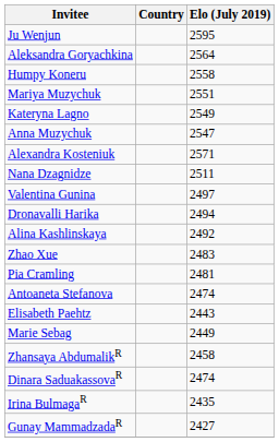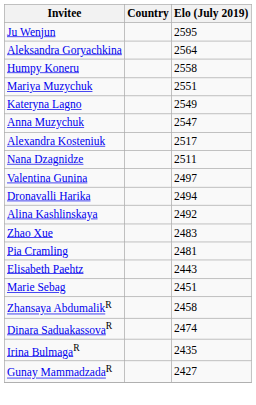Alexandra Kosteniuk | Elo (July 2019): 2571 -> 2517
- row: Antoaneta Stefanova | 2474
Marie Sebag | Elo (July 2019): 2449 -> 2451
